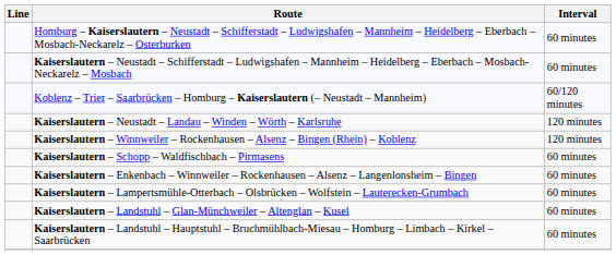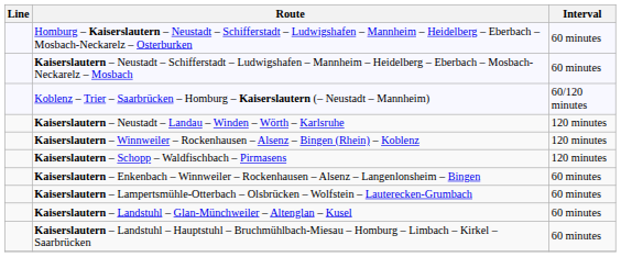Kaiserslautern – Schopp – Waldfischbach – Pirmasens | Interval: 60 minutes -> 120 minutes
